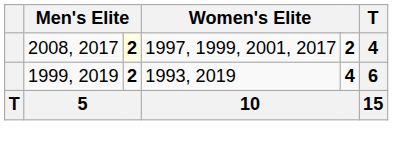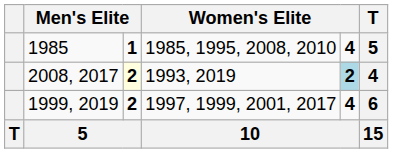+ row: 1985 | 1 | 1985, 1995, 2008, 2010 | 4 | 5
2008, 2017 | column 4: 1997, 1999, 2001, 2017 -> 1993, 2019
2008, 2017 | column 5: no background -> lightblue background
1999, 2019 | column 4: 1993, 2019 -> 1997, 1999, 2001, 2017
